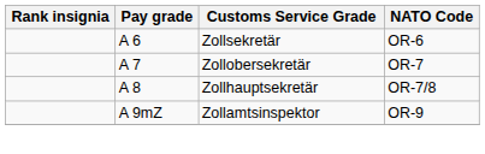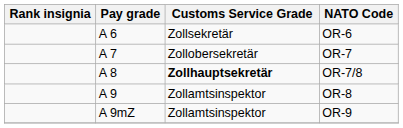OR-7/8 | Customs Service Grade: normal -> bold
+ row: A 9 | Zollamtsinspektor | OR-8
